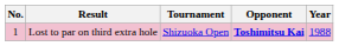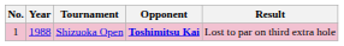columns swapped: Year <-> Result
